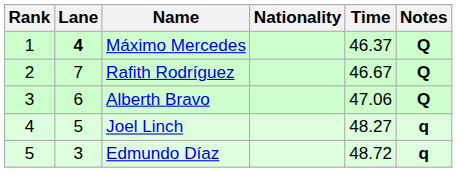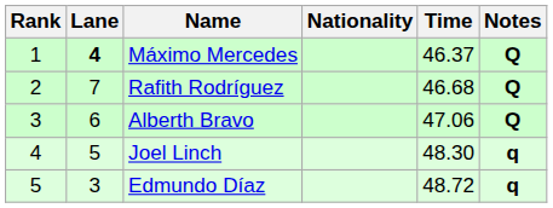Rafith Rodríguez | Time: 46.67 -> 46.68
Joel Linch | Time: 48.27 -> 48.30
